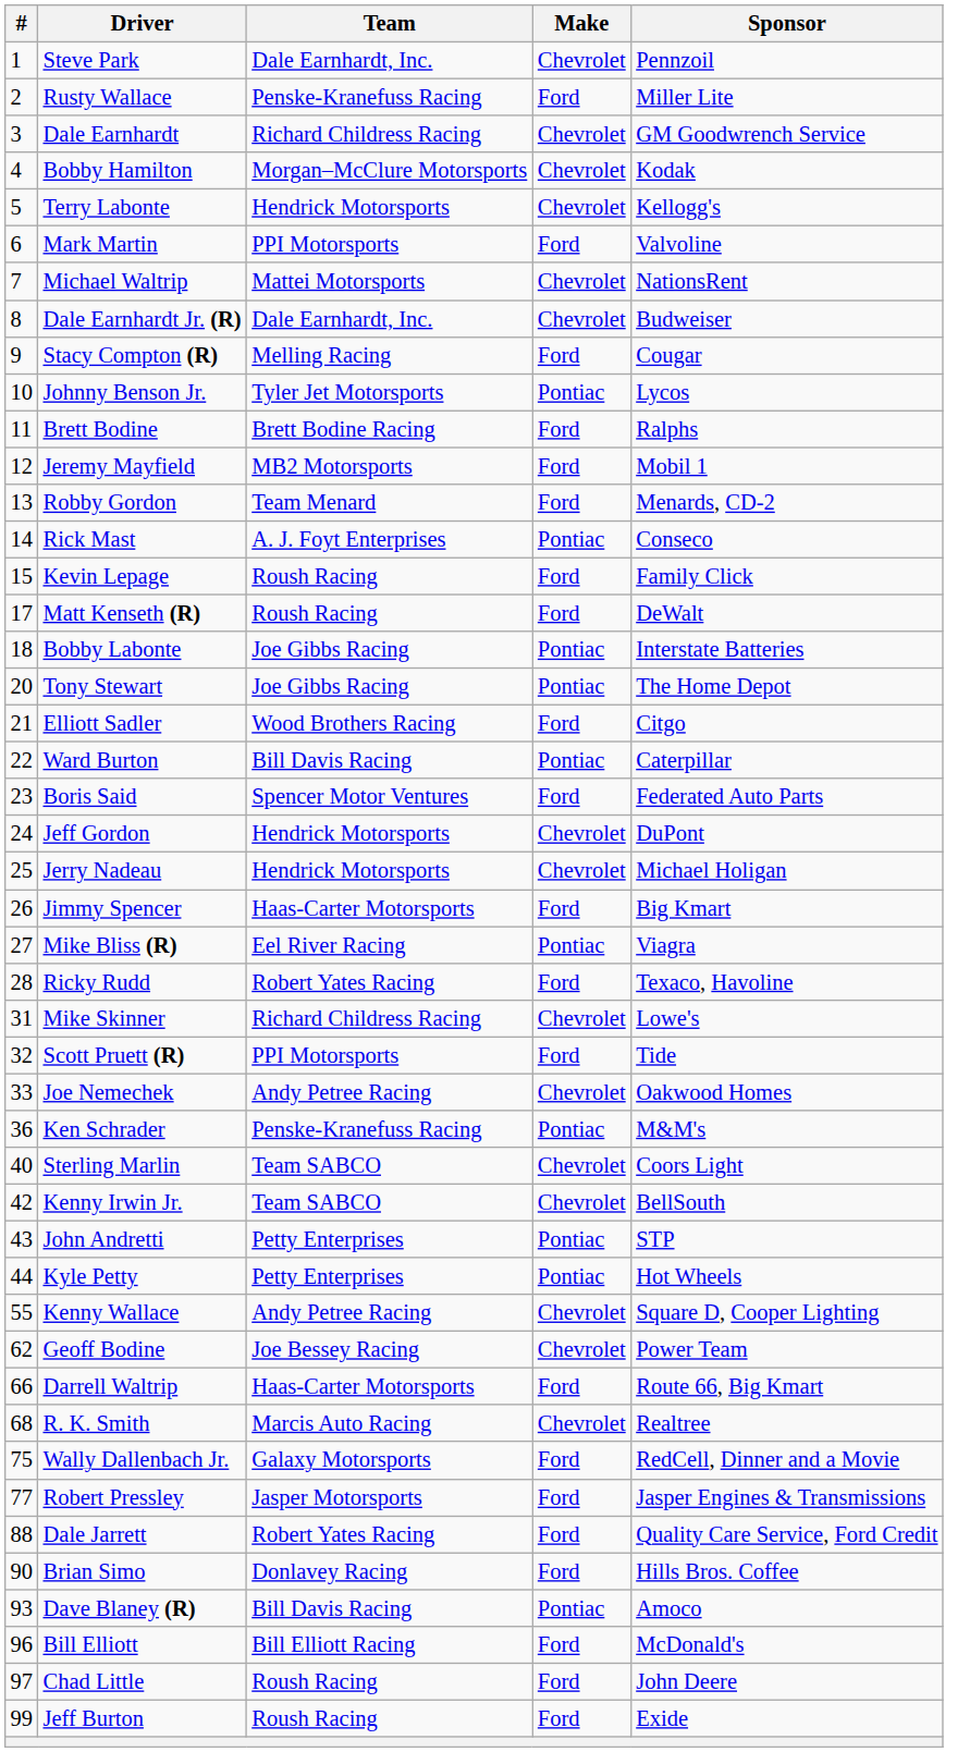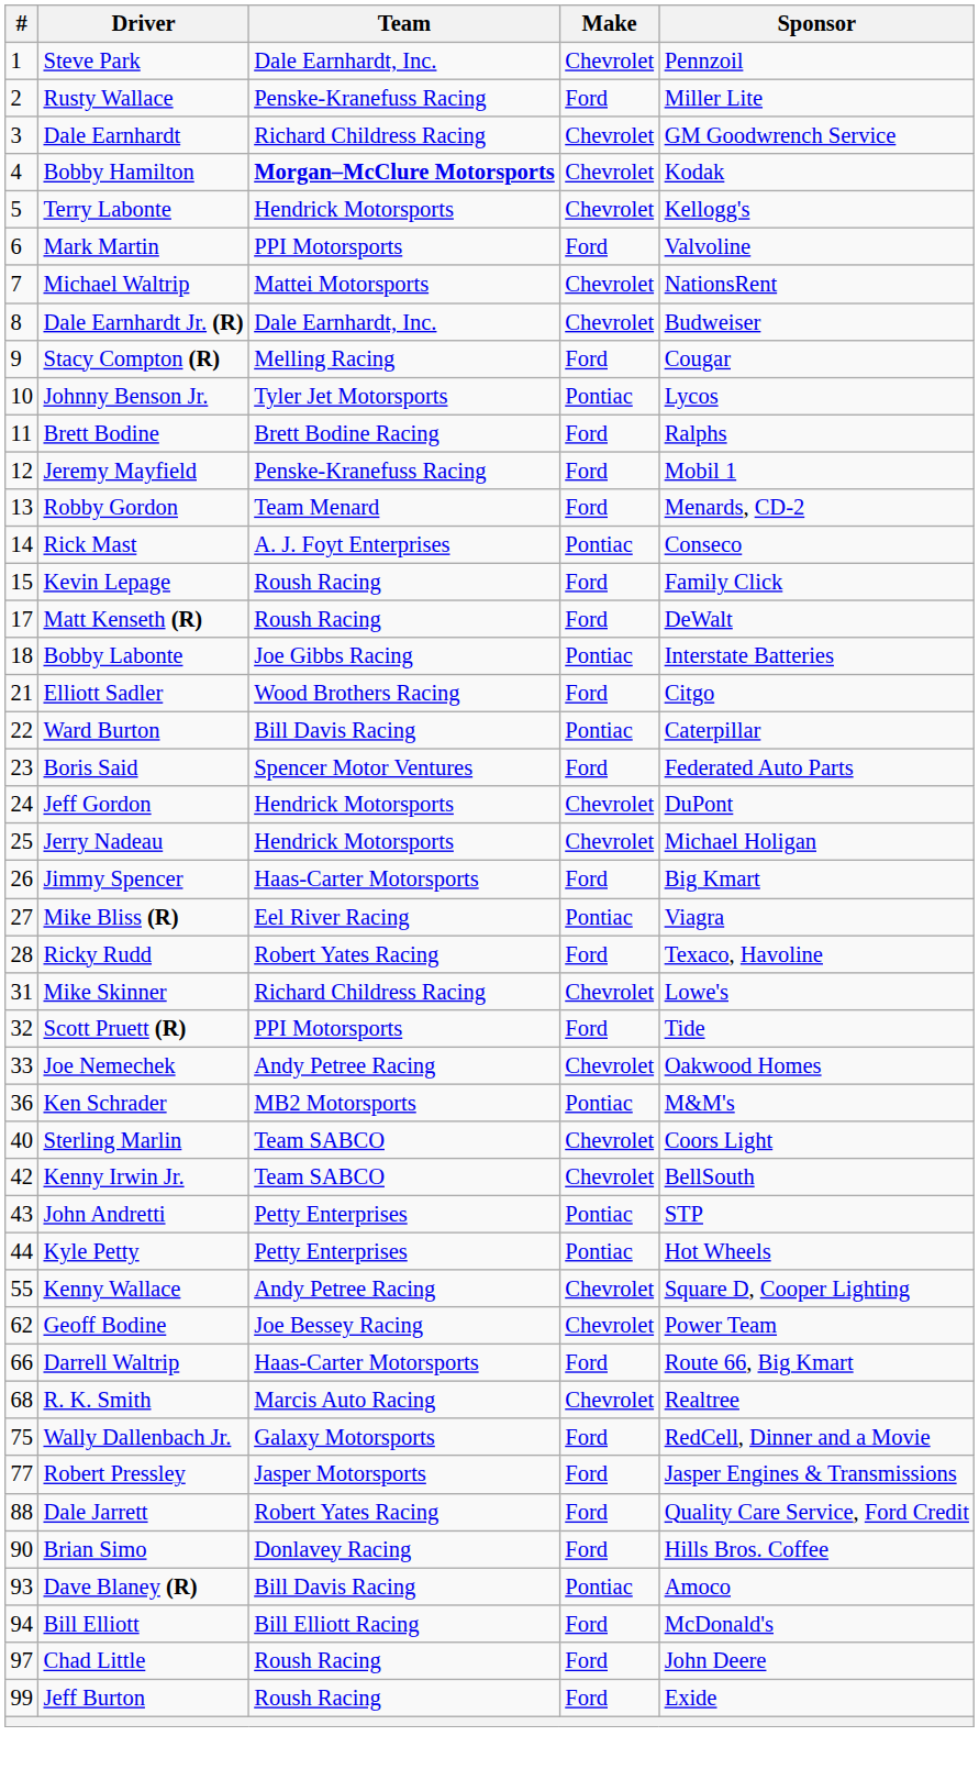Bobby Hamilton | Team: normal -> bold
Jeremy Mayfield | Team: MB2 Motorsports -> Penske-Kranefuss Racing
- row: 20 | Tony Stewart | Joe Gibbs Racing | Pontiac | The Home Depot
Ken Schrader | Team: Penske-Kranefuss Racing -> MB2 Motorsports
Bill Elliott | #: 96 -> 94
